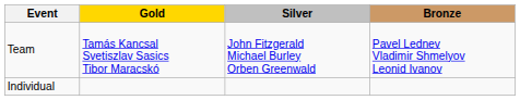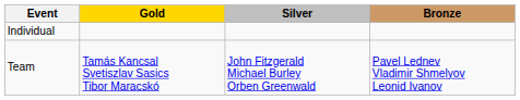rows swapped: Individual <-> Team
